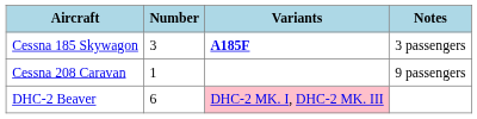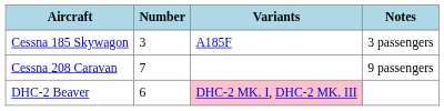Cessna 185 Skywagon | Variants: bold -> normal
Cessna 208 Caravan | Number: 1 -> 7
